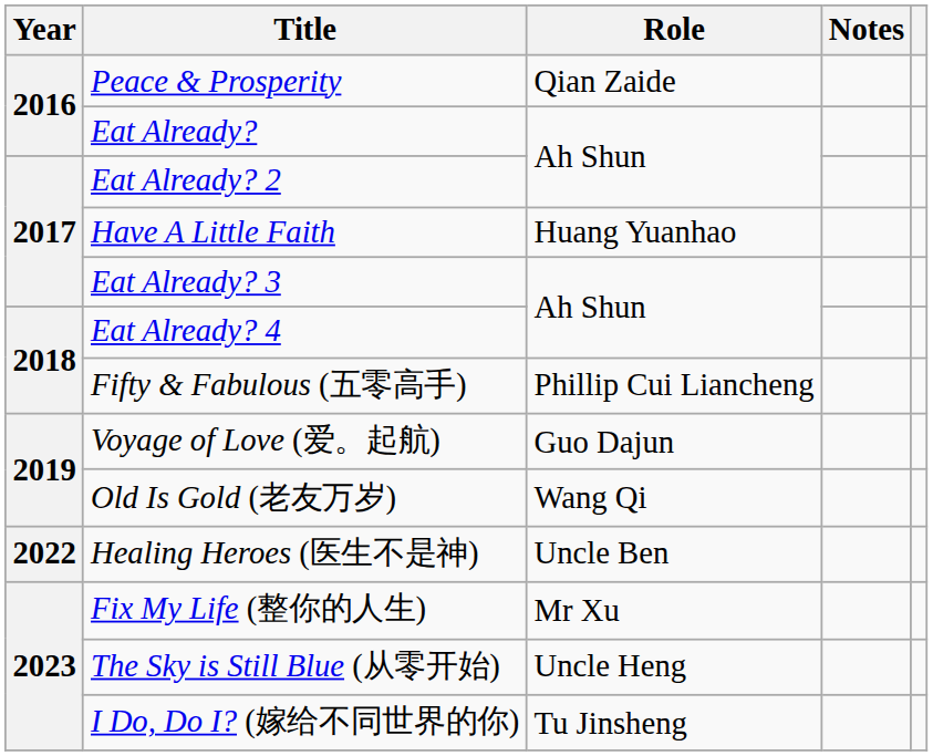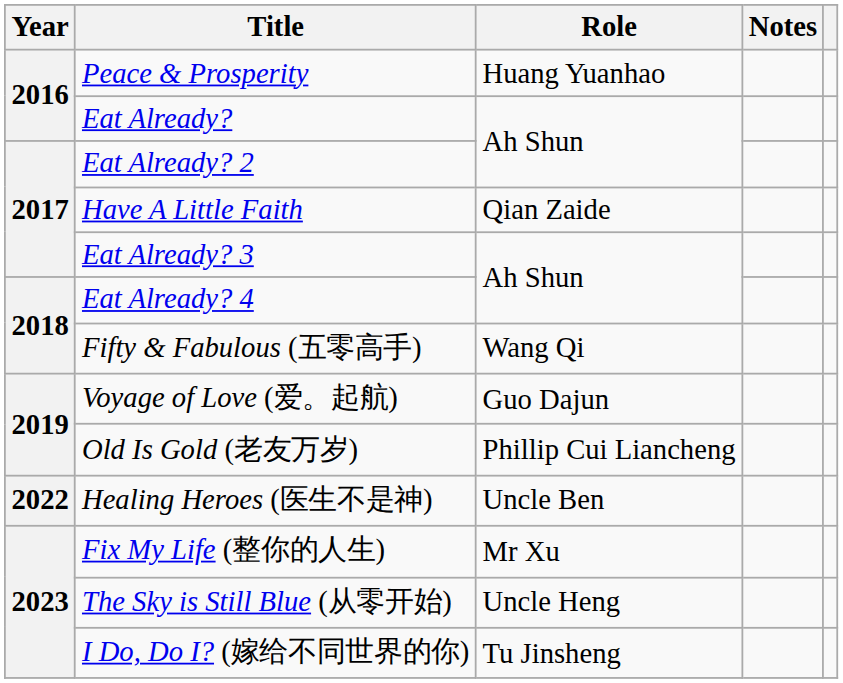Peace & Prosperity | Role: Qian Zaide -> Huang Yuanhao
Have A Little Faith | Role: Huang Yuanhao -> Qian Zaide
Fifty & Fabulous (五零高手) | Role: Phillip Cui Liancheng -> Wang Qi
Old Is Gold (老友万岁) | Role: Wang Qi -> Phillip Cui Liancheng
